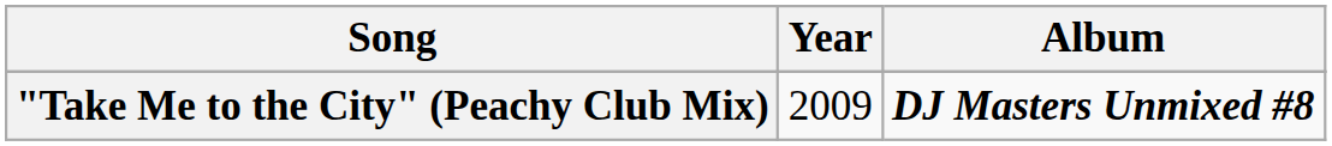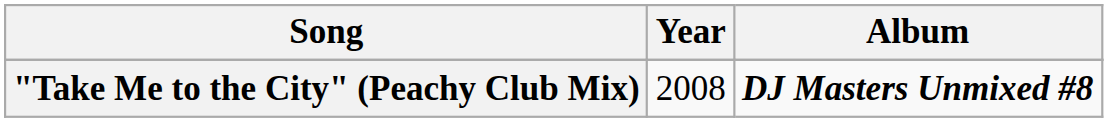"Take Me to the City" (Peachy Club Mix) | Year: 2009 -> 2008
